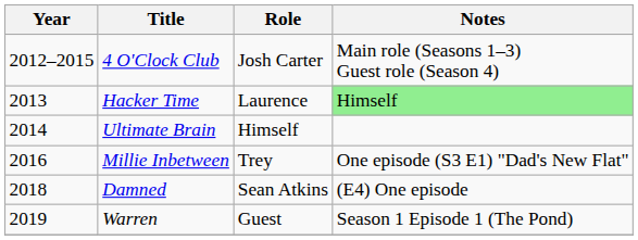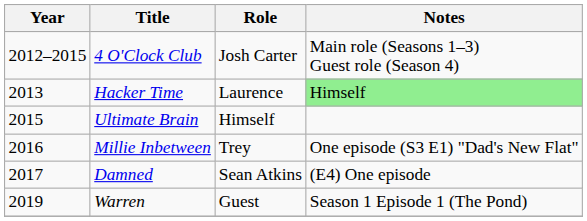Ultimate Brain | Year: 2014 -> 2015
Damned | Year: 2018 -> 2017
